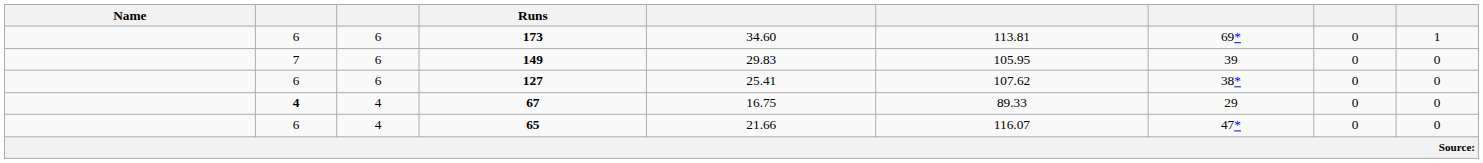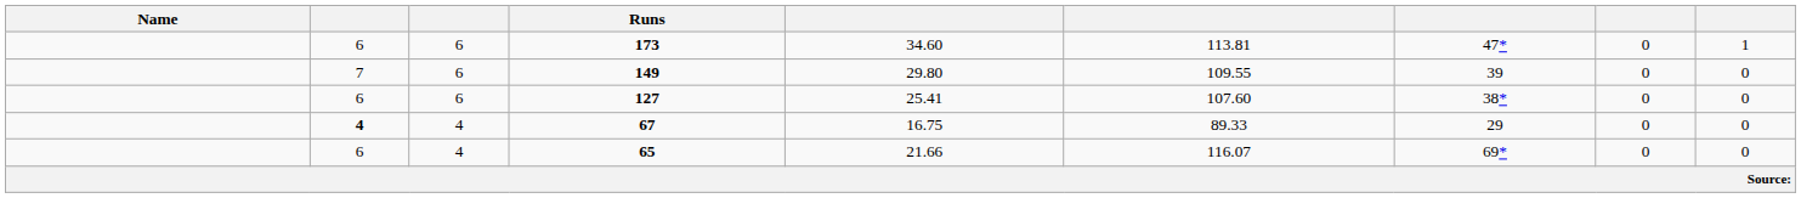173 | column 7: 69* -> 47*
149 | column 5: 29.83 -> 29.80
149 | column 6: 105.95 -> 109.55
127 | column 6: 107.62 -> 107.60
65 | column 7: 47* -> 69*
